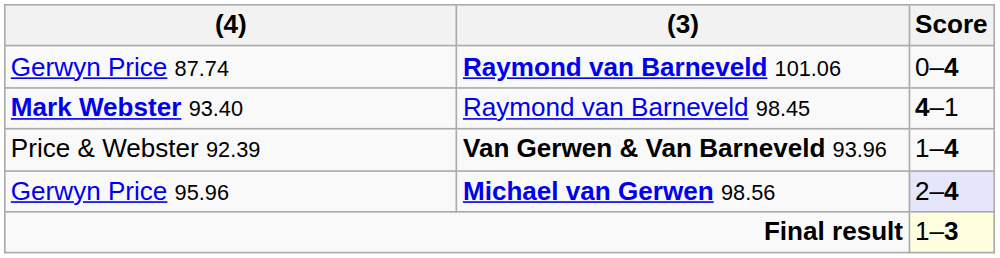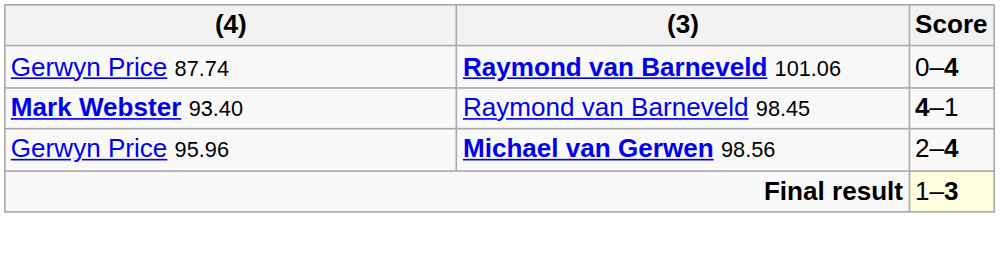- row: Price & Webster 92.39 | Van Gerwen & Van Barneveld 93.96 | 1–4
Gerwyn Price 95.96 | Score: lavender background -> no background
